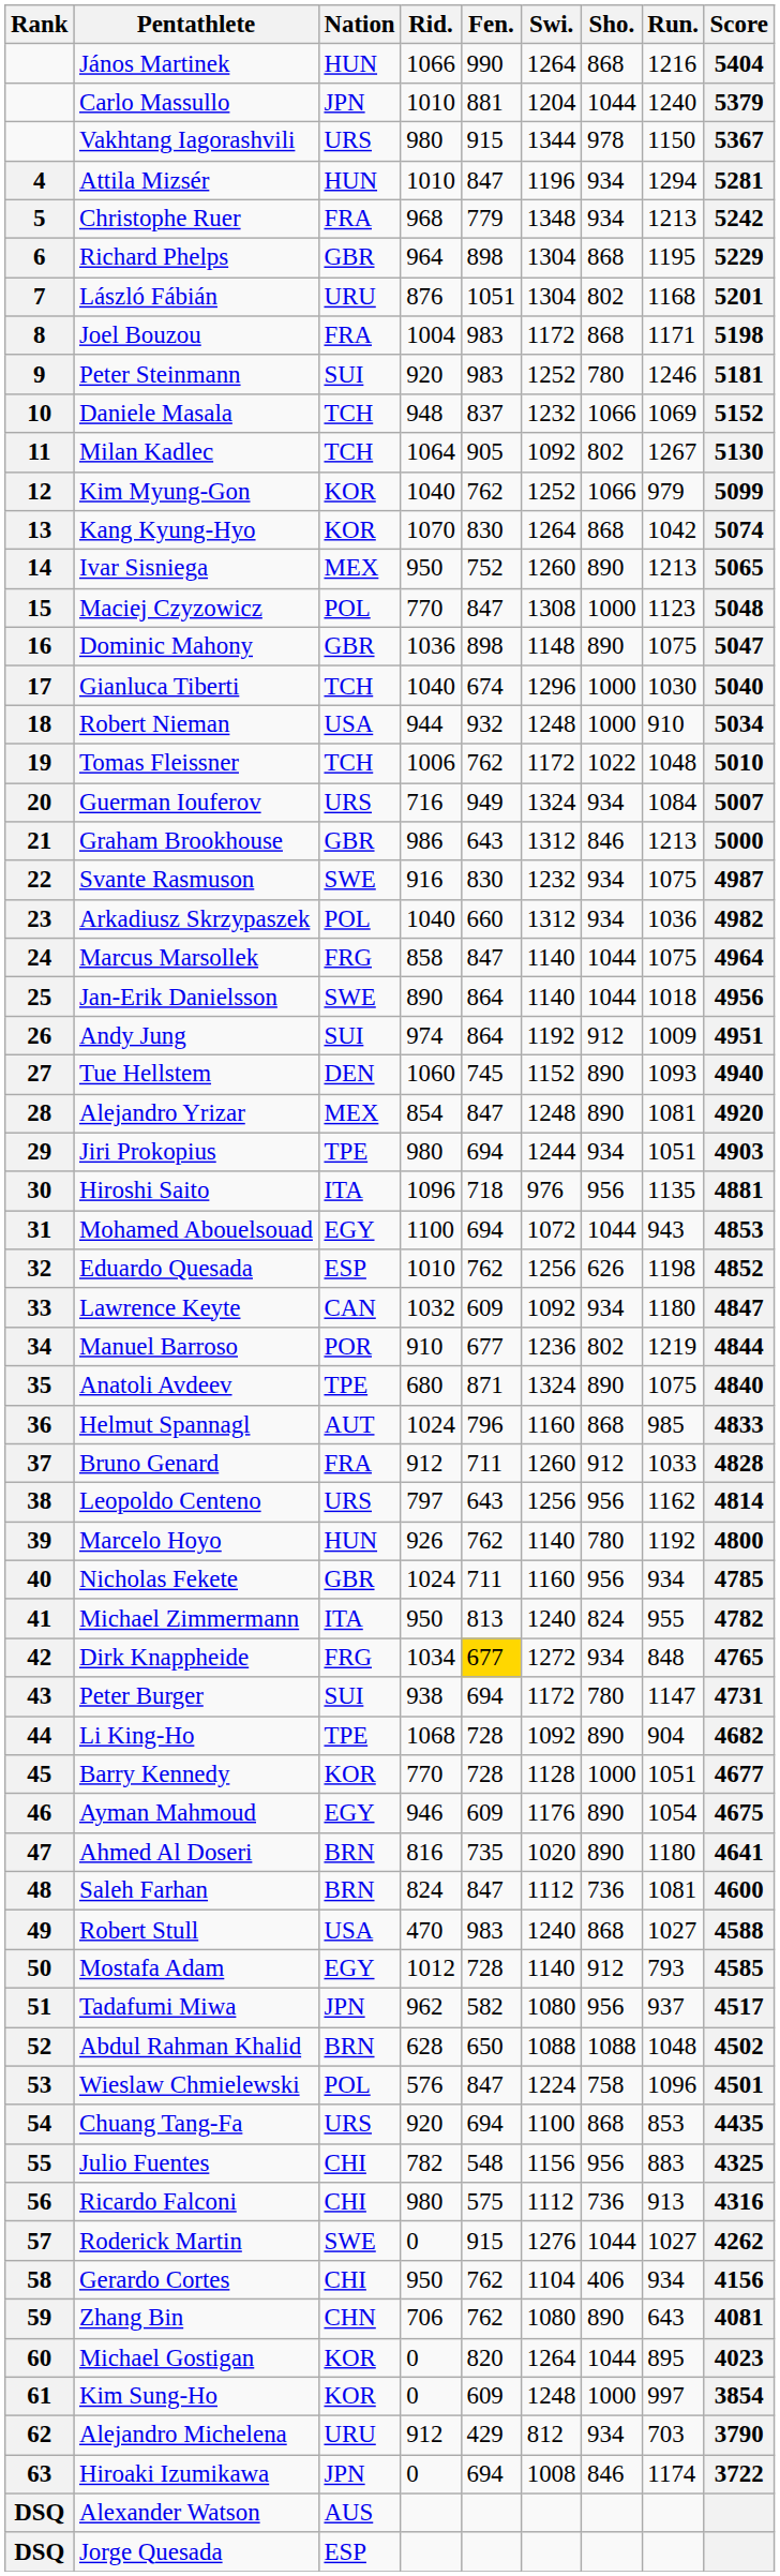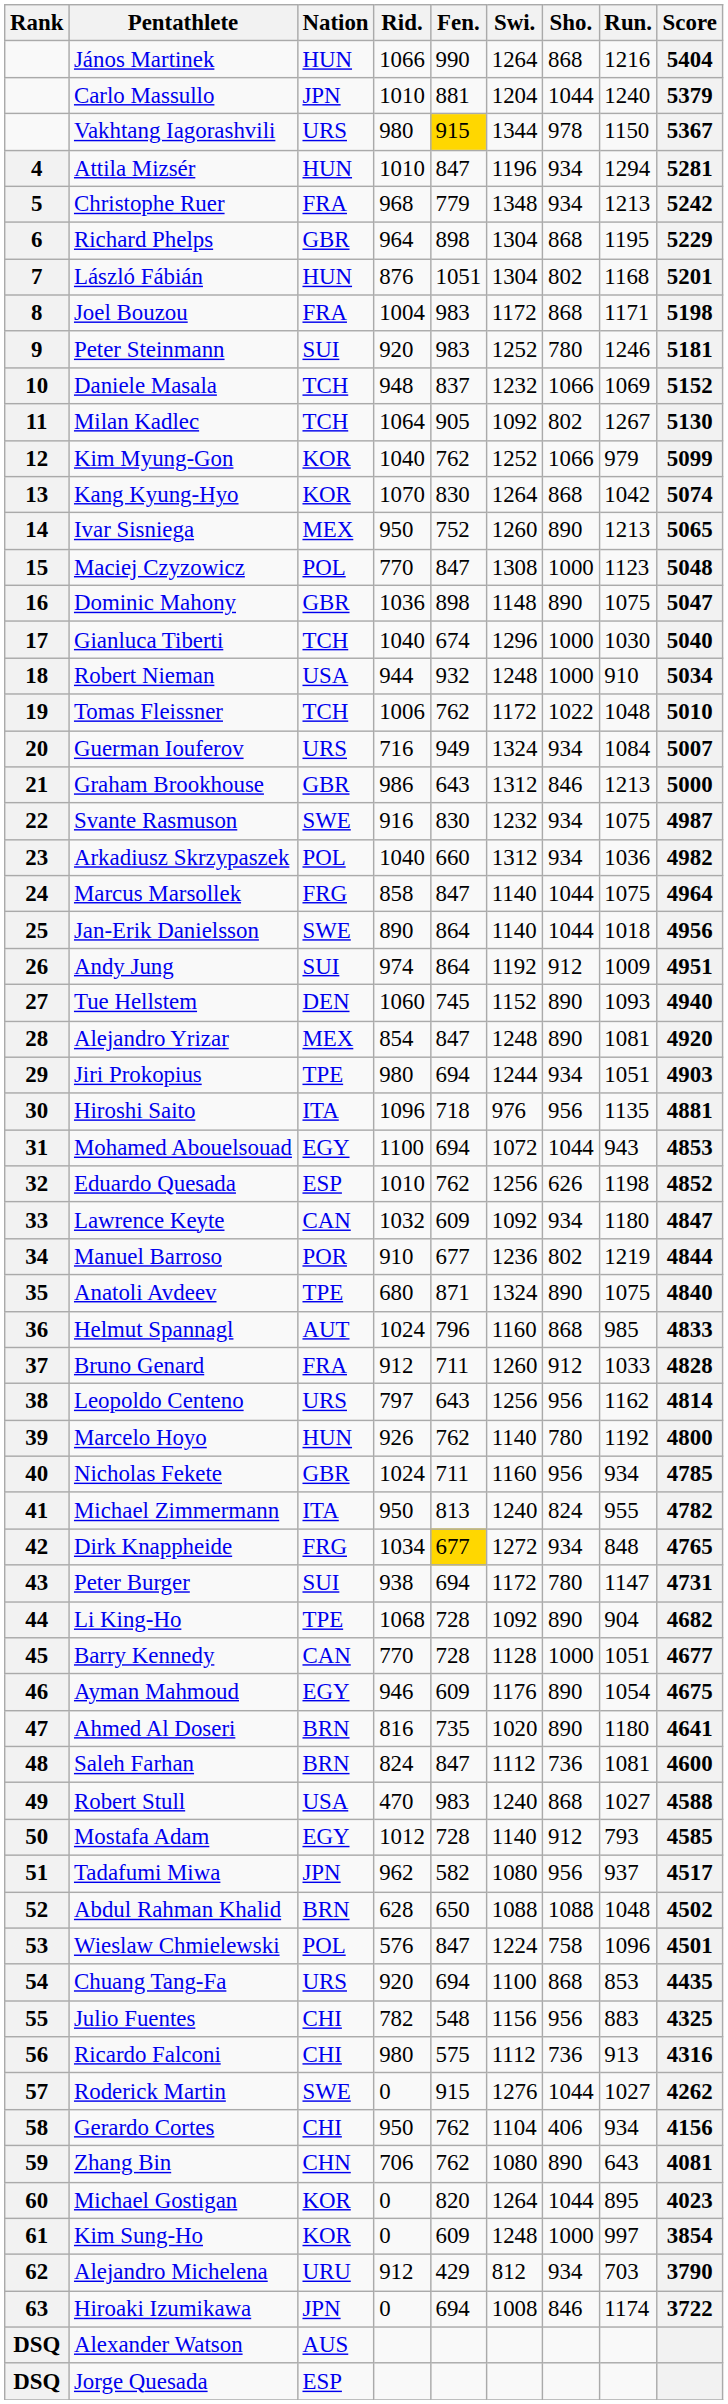Vakhtang Iagorashvili | Fen.: no background -> gold background
László Fábián | Nation: URU -> HUN
Barry Kennedy | Nation: KOR -> CAN
